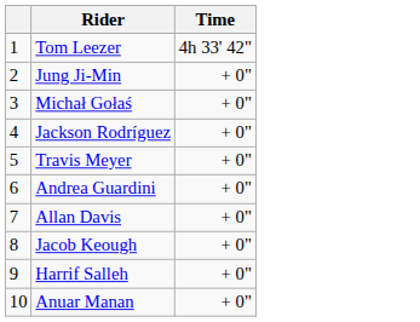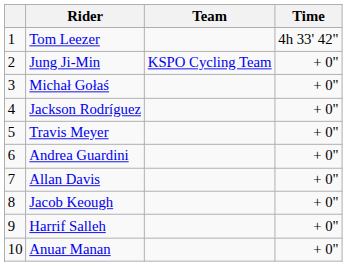+ column: Team | KSPO Cycling Team
